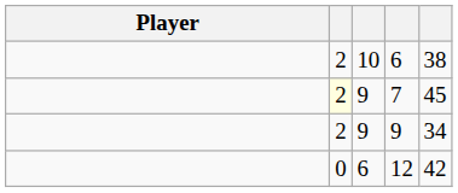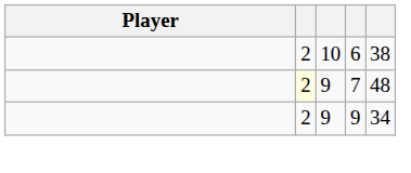7 | column 5: 45 -> 48
- row: 0 | 6 | 12 | 42
